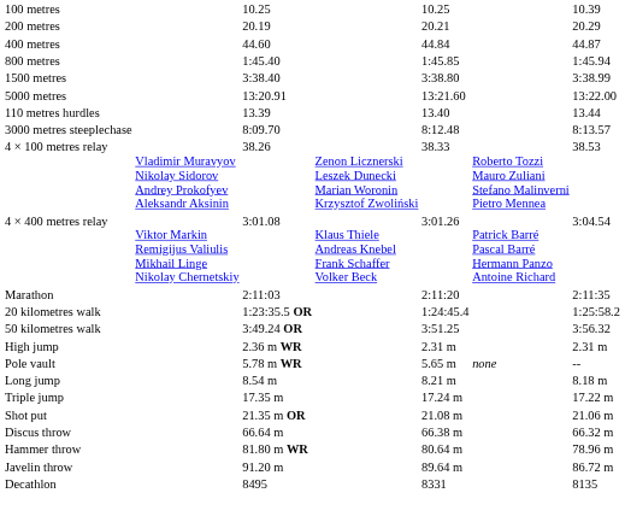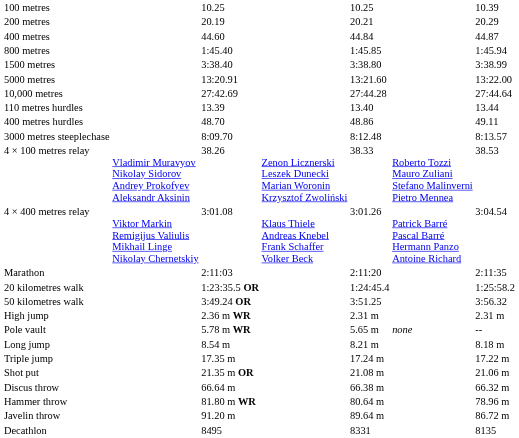+ row: 10,000 metres | 27:42.69 | 27:44.28 | 27:44.64
+ row: 400 metres hurdles | 48.70 | 48.86 | 49.11
